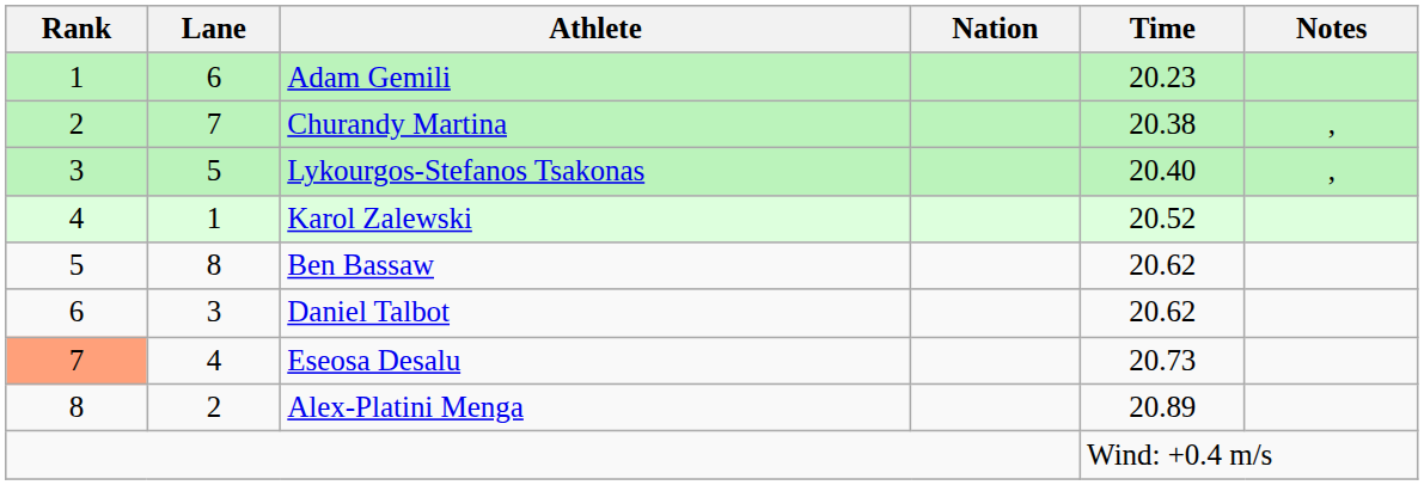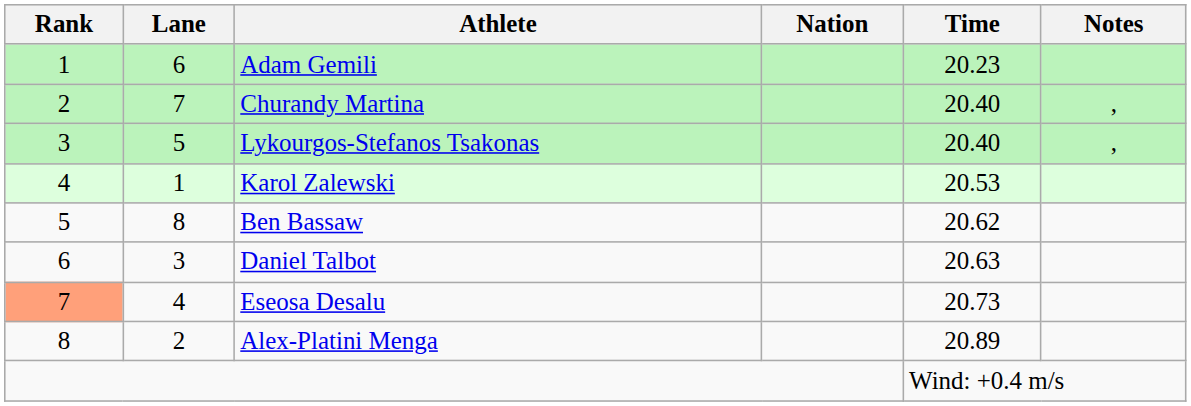Churandy Martina | Time: 20.38 -> 20.40
Karol Zalewski | Time: 20.52 -> 20.53
Daniel Talbot | Time: 20.62 -> 20.63
